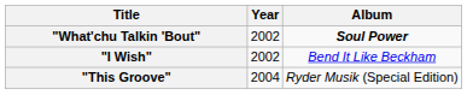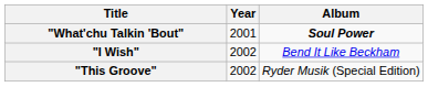"What'chu Talkin 'Bout" | Year: 2002 -> 2001
"This Groove" | Year: 2004 -> 2002
